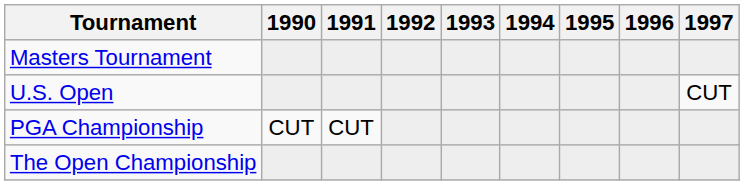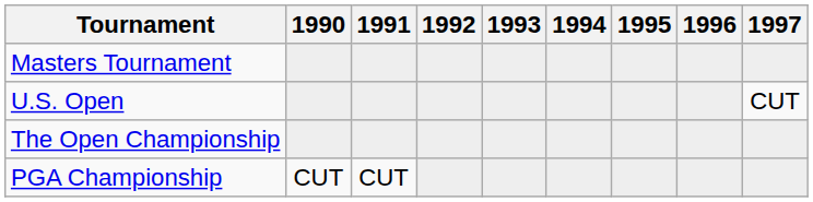rows swapped: The Open Championship <-> PGA Championship
